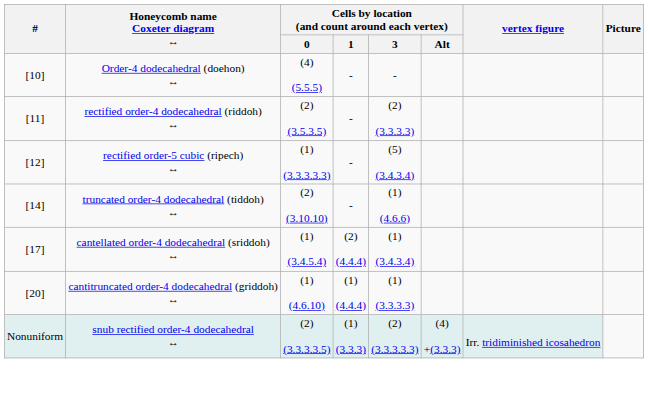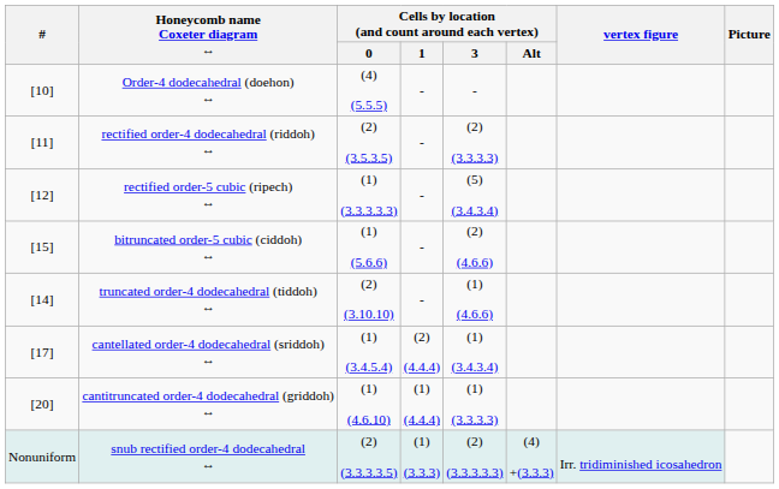+ row: [15] | bitruncated order-5 cubic (ciddoh) ↔ | (1) (5.6.6) | - | (2) (4.6.6)
